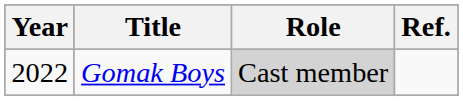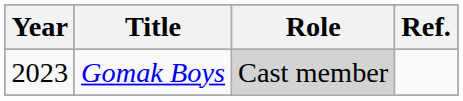Gomak Boys | Year: 2022 -> 2023
